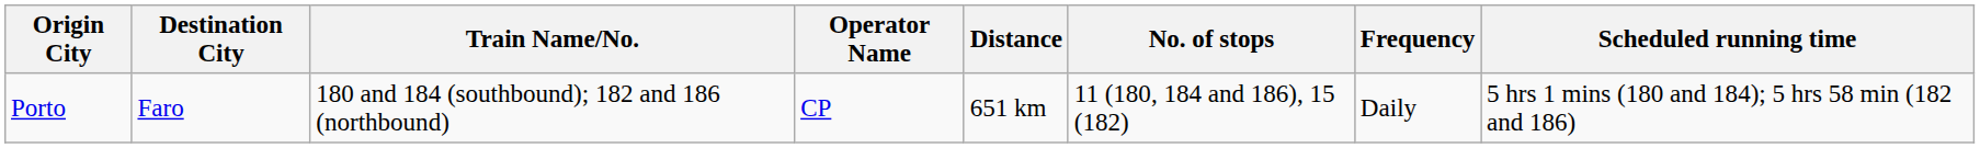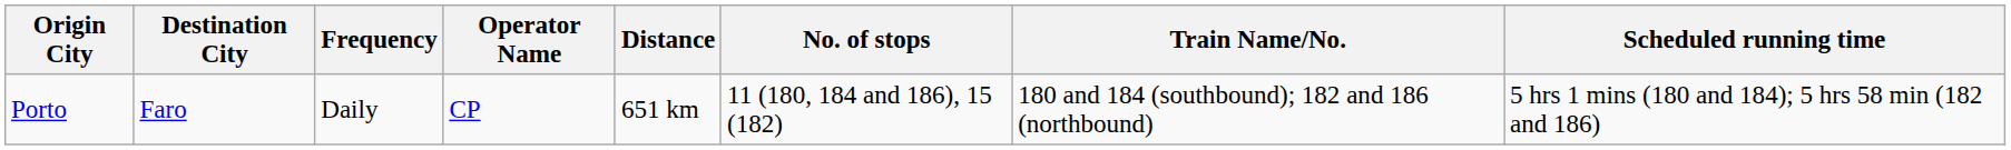columns swapped: Train Name/No. <-> Frequency
